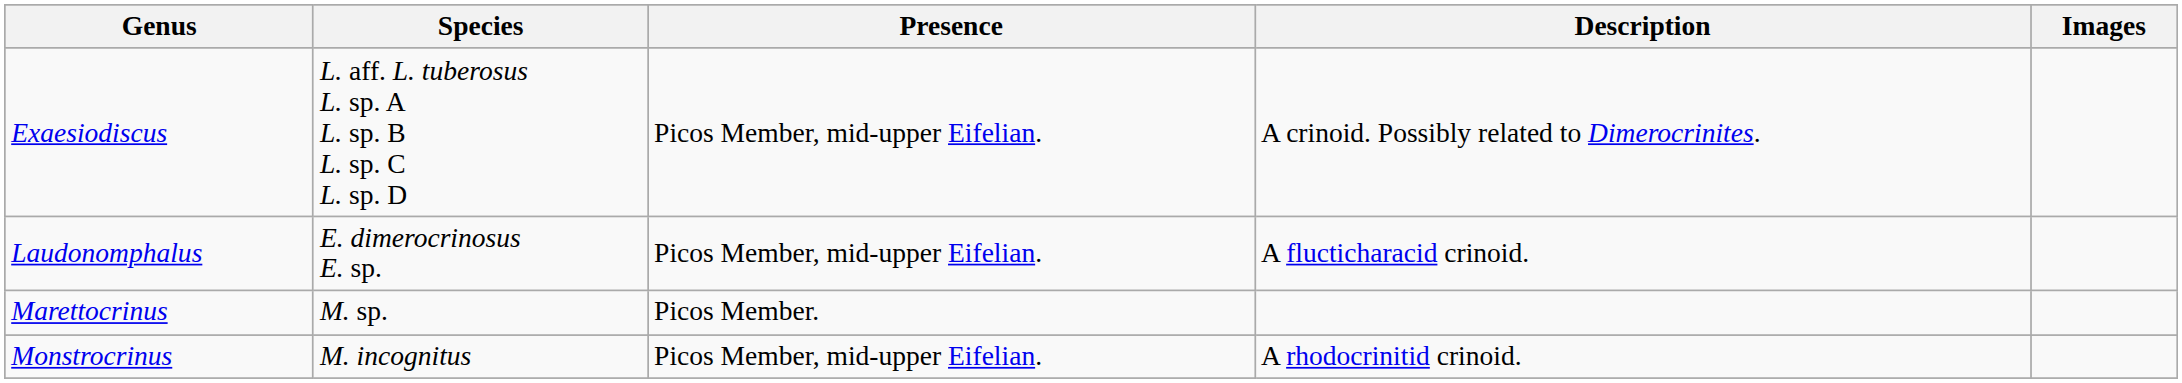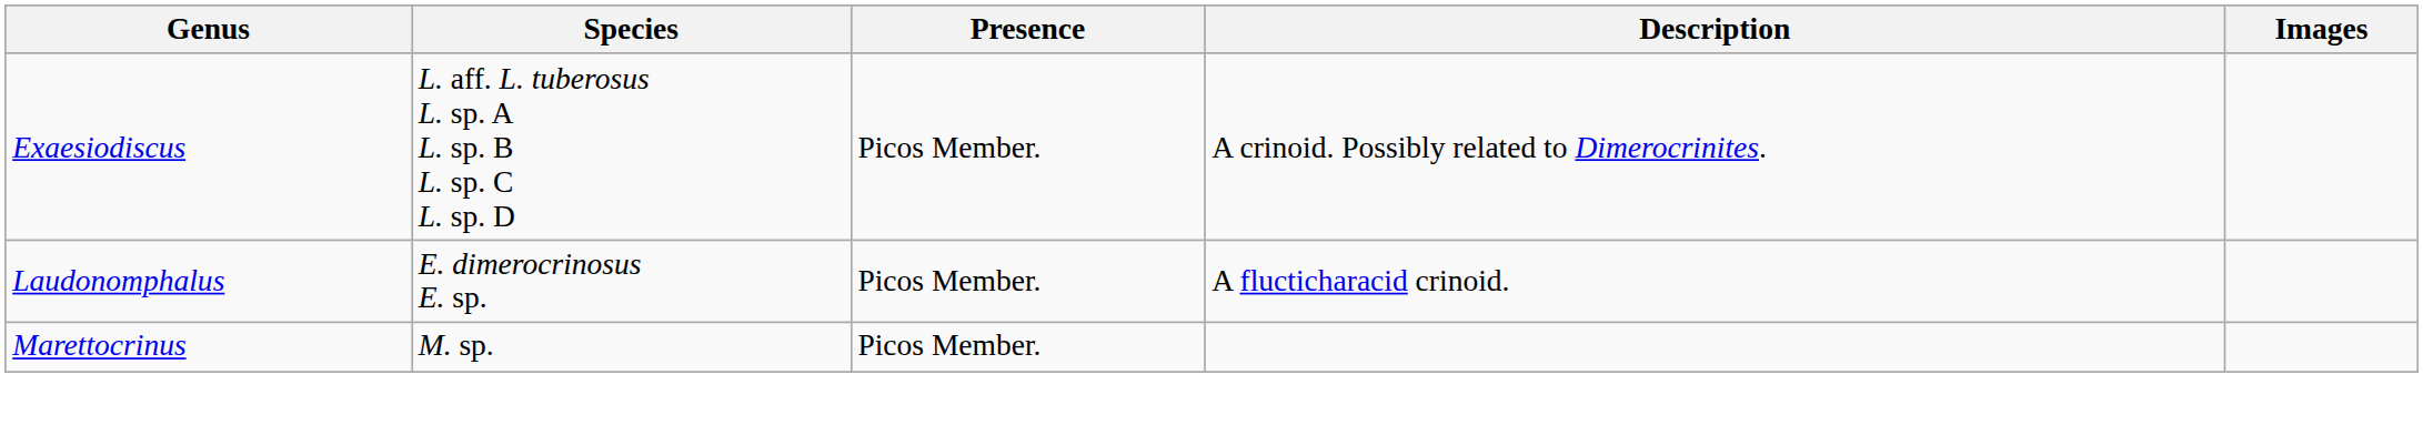Exaesiodiscus | Presence: Picos Member, mid-upper Eifelian. -> Picos Member.
Laudonomphalus | Presence: Picos Member, mid-upper Eifelian. -> Picos Member.
- row: Monstrocrinus | M. incognitus | Picos Member, mid-upper Eifelian. | A rhodocrinitid crinoid.
